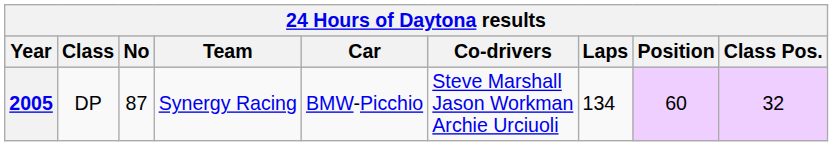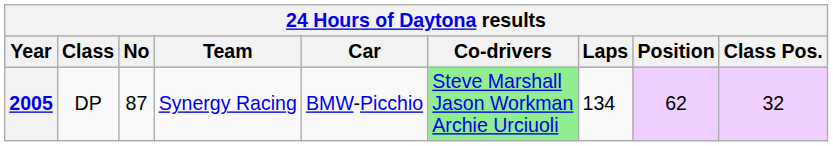2005 | Co-drivers: no background -> lightgreen background
2005 | Position: 60 -> 62
